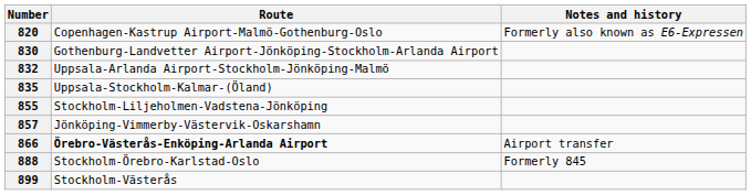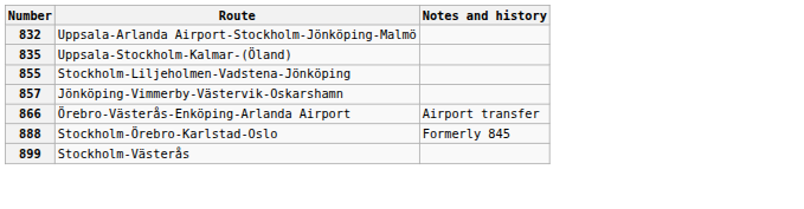- row: 820 | Copenhagen-Kastrup Airport-Malmö-Gothenburg-Oslo | Formerly also known as E6-Expressen
- row: 830 | Gothenburg-Landvetter Airport-Jönköping-Stockholm-Arlanda Airport
866 | Route: bold -> normal
